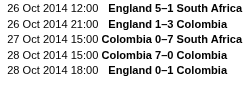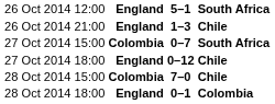26 Oct 2014 21:00 | column 4: Colombia -> Chile
+ row: 27 Oct 2014 18:00 | England | 0–12 | Chile
28 Oct 2014 15:00 | column 4: Colombia -> Chile
